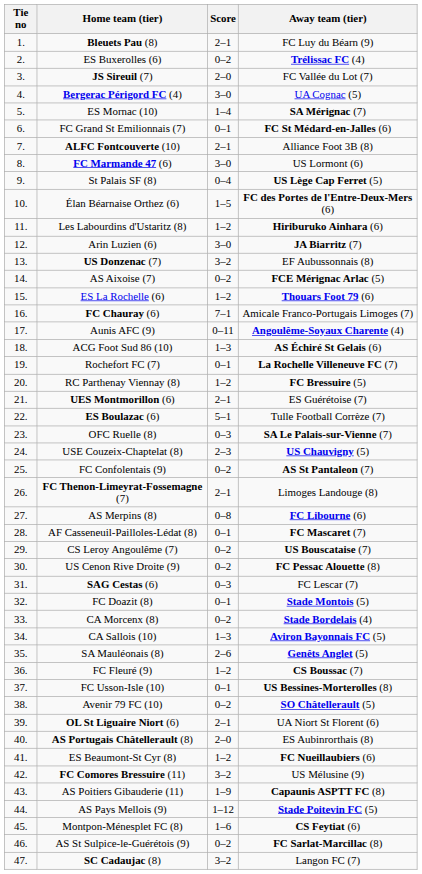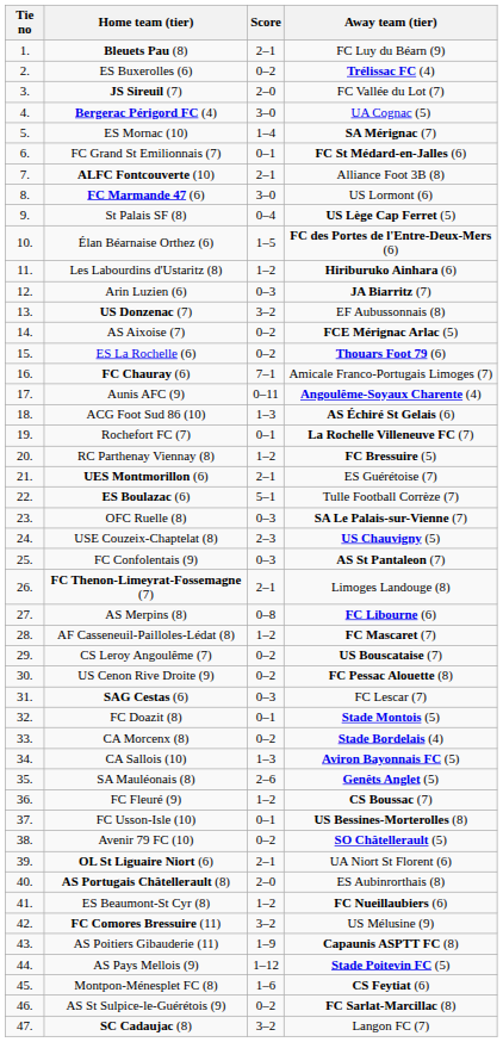Arin Luzien (6) | Score: 3–0 -> 0–3
ES La Rochelle (6) | Score: 1–2 -> 0–2
FC Confolentais (9) | Score: 0–2 -> 0–3
AF Casseneuil-Pailloles-Lédat (8) | Score: 0–1 -> 1–2
